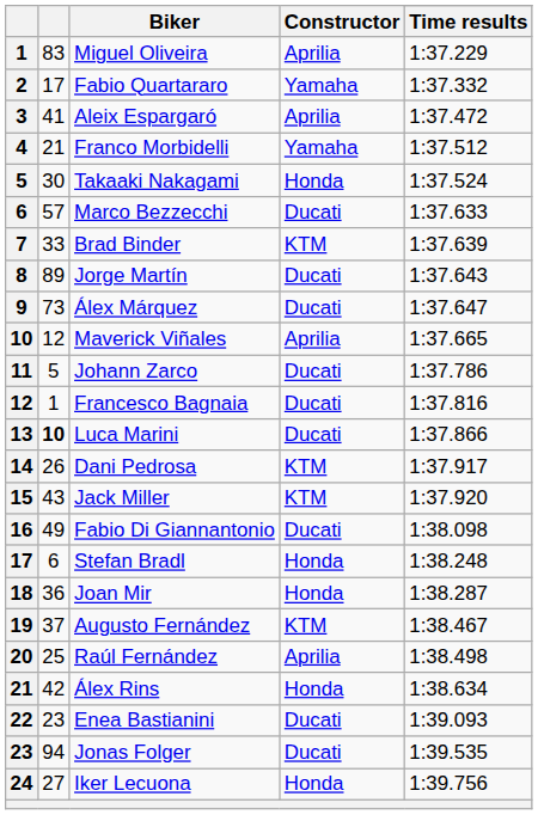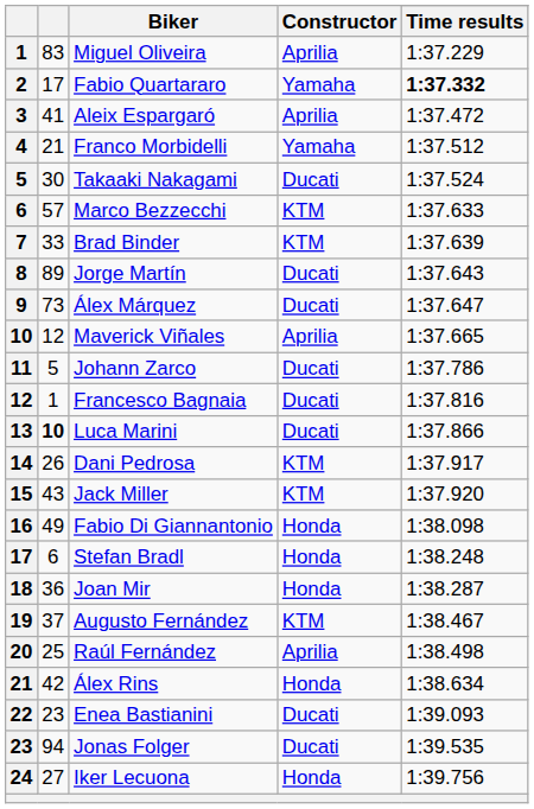Fabio Quartararo | Time results: normal -> bold
Takaaki Nakagami | Constructor: Honda -> Ducati
Marco Bezzecchi | Constructor: Ducati -> KTM
Fabio Di Giannantonio | Constructor: Ducati -> Honda
